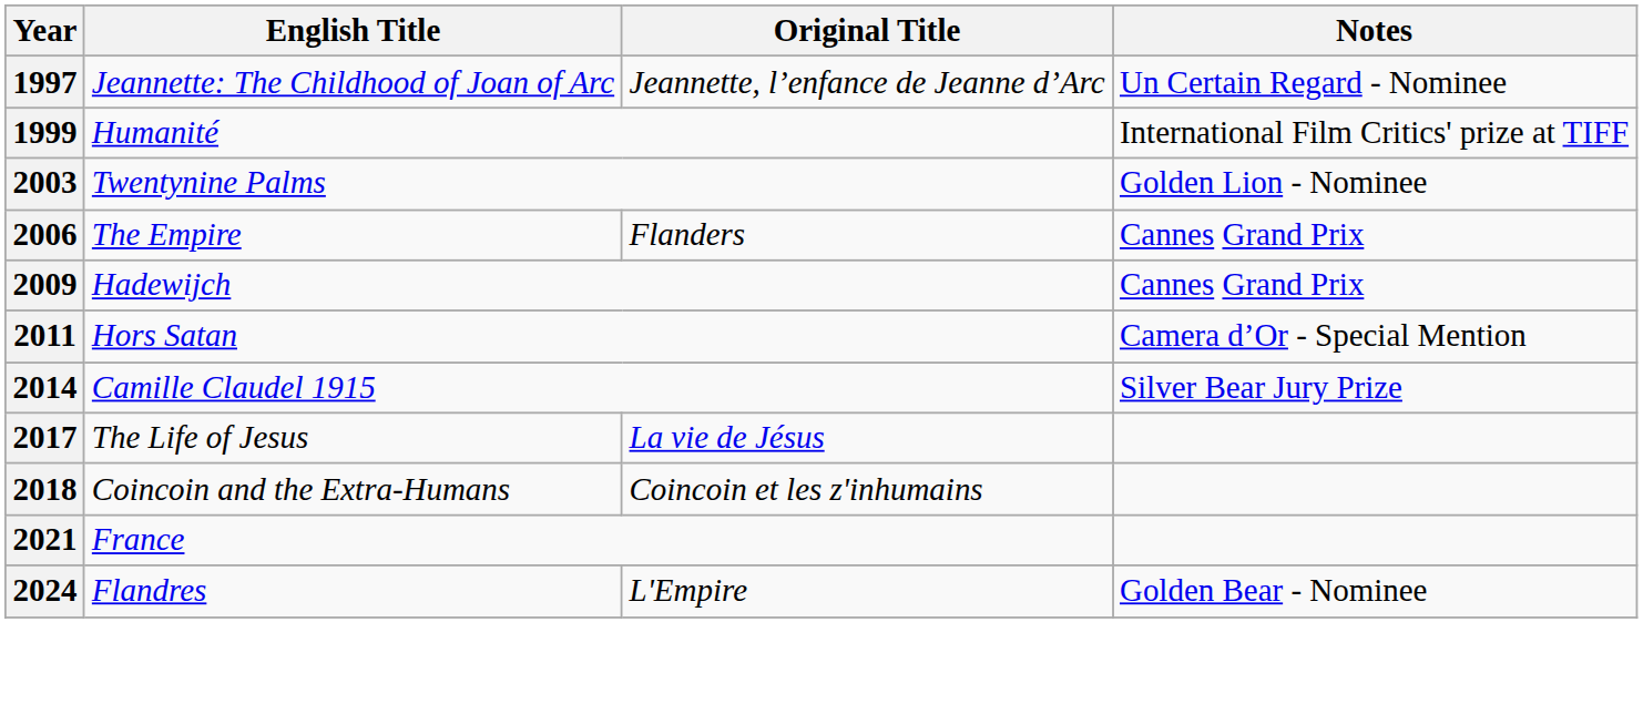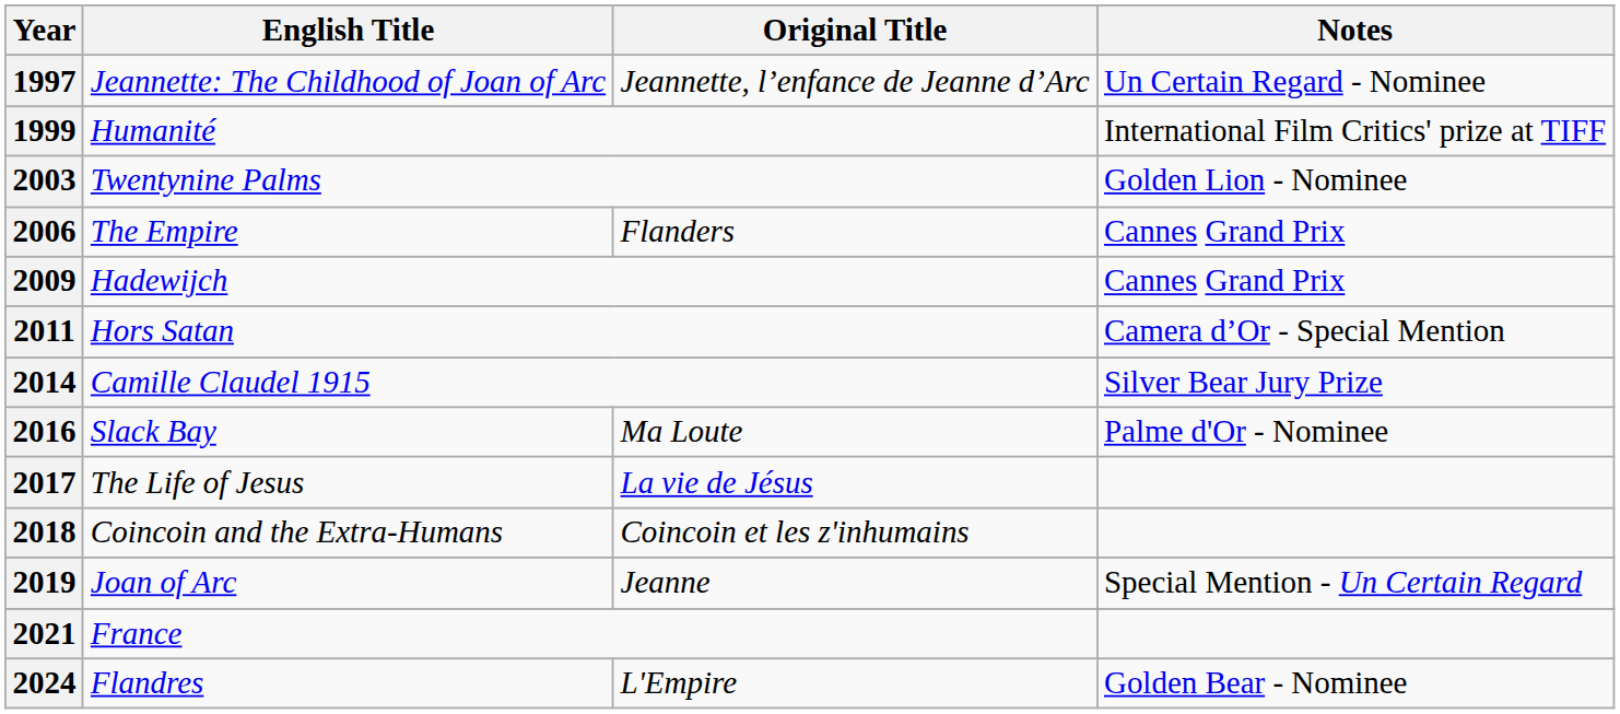+ row: 2016 | Slack Bay | Ma Loute | Palme d'Or - Nominee
+ row: 2019 | Joan of Arc | Jeanne | Special Mention - Un Certain Regard
